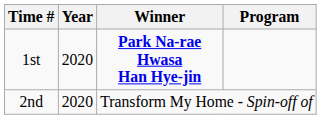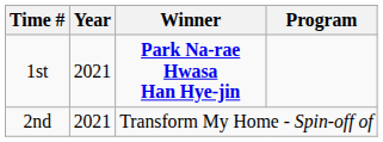1st | Year: 2020 -> 2021
2nd | Year: 2020 -> 2021
